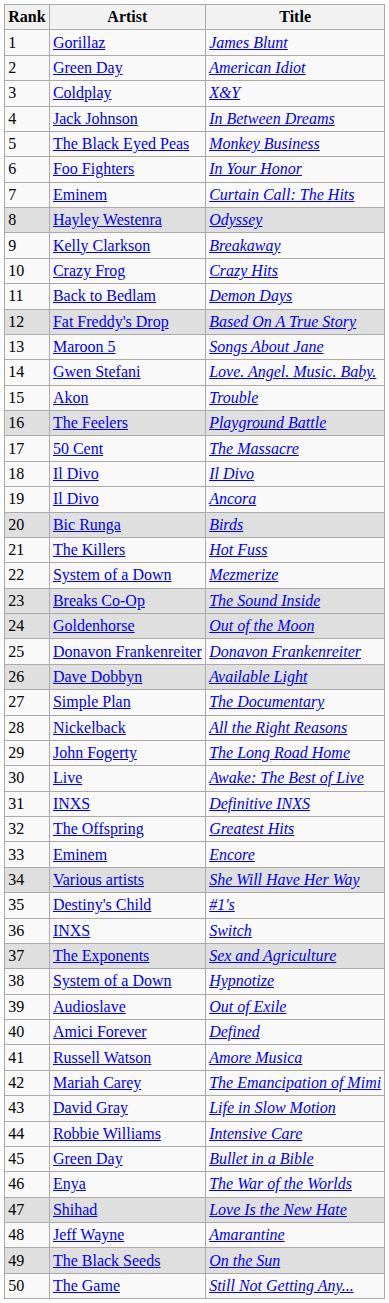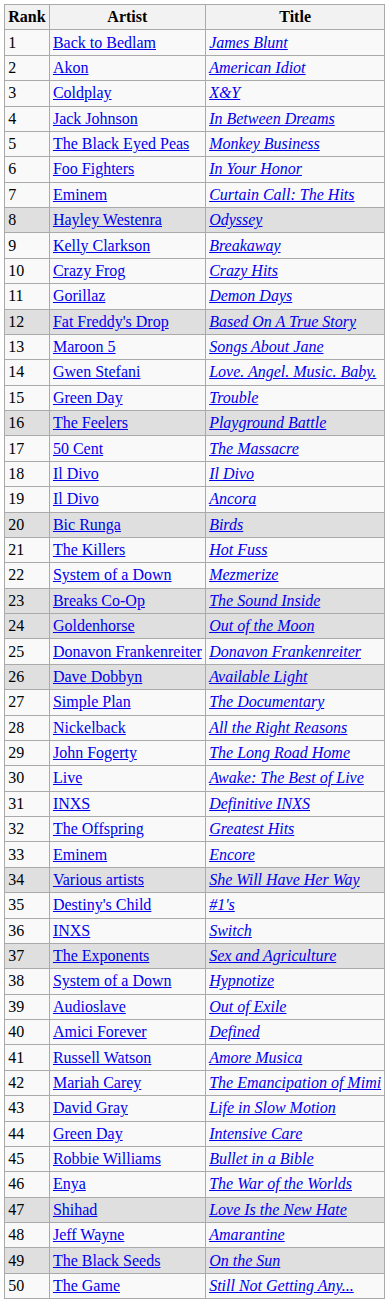James Blunt | Artist: Gorillaz -> Back to Bedlam
American Idiot | Artist: Green Day -> Akon
Demon Days | Artist: Back to Bedlam -> Gorillaz
Trouble | Artist: Akon -> Green Day
Intensive Care | Artist: Robbie Williams -> Green Day
Bullet in a Bible | Artist: Green Day -> Robbie Williams
